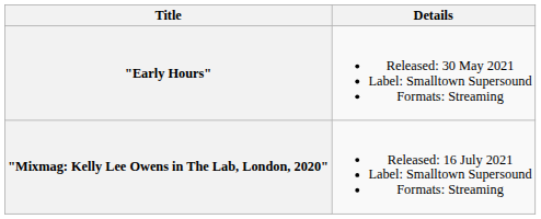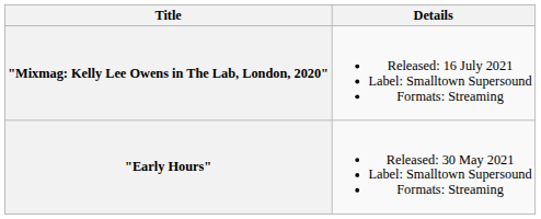rows swapped: "Early Hours" <-> "Mixmag: Kelly Lee Owens in The Lab, London, 2020"
